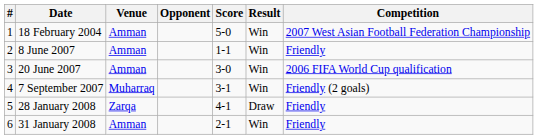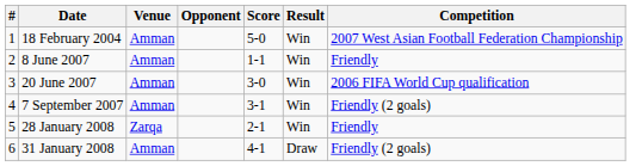7 September 2007 | Venue: Muharraq -> Amman
28 January 2008 | Score: 4-1 -> 2-1
28 January 2008 | Result: Draw -> Win
31 January 2008 | Score: 2-1 -> 4-1
31 January 2008 | Result: Win -> Draw
31 January 2008 | Competition: Friendly -> Friendly (2 goals)
